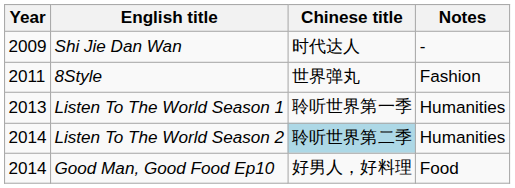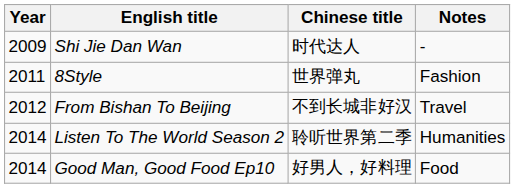+ row: 2012 | From Bishan To Beijing | 不到长城非好汉 | Travel
- row: 2013 | Listen To The World Season 1 | 聆听世界第一季 | Humanities
Listen To The World Season 2 | Chinese title: lightblue background -> no background
